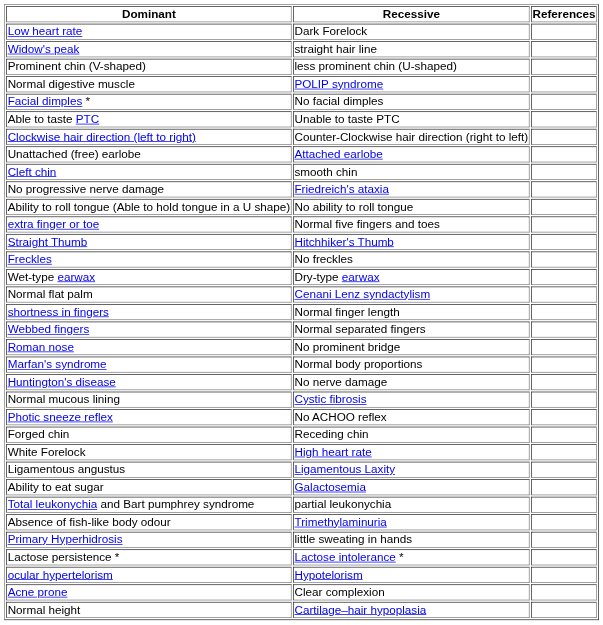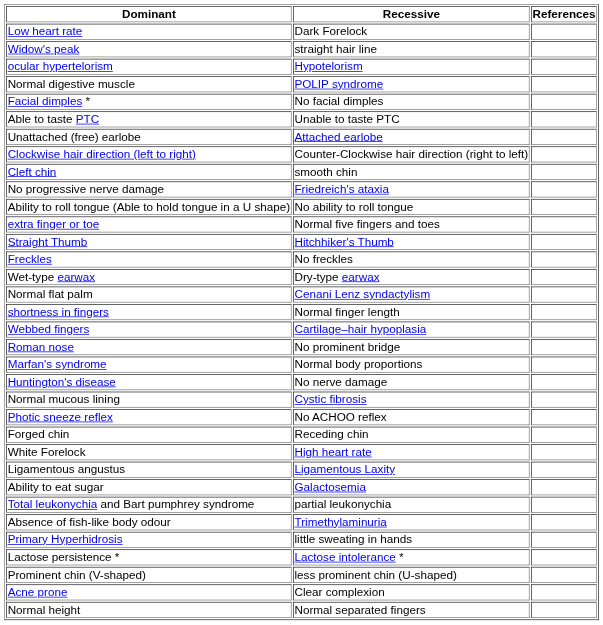rows swapped: ocular hypertelorism <-> Prominent chin (V-shaped)
rows swapped: Unattached (free) earlobe <-> Clockwise hair direction (left to right)
Webbed fingers | Recessive: Normal separated fingers -> Cartilage–hair hypoplasia
Normal height | Recessive: Cartilage–hair hypoplasia -> Normal separated fingers
